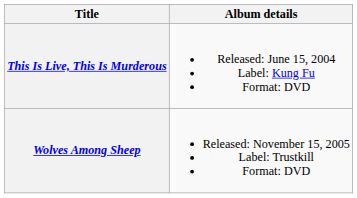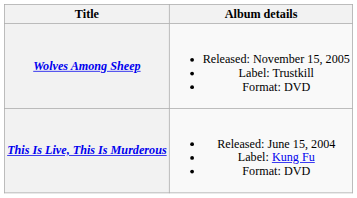rows swapped: This Is Live, This Is Murderous <-> Wolves Among Sheep
